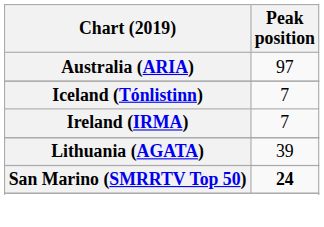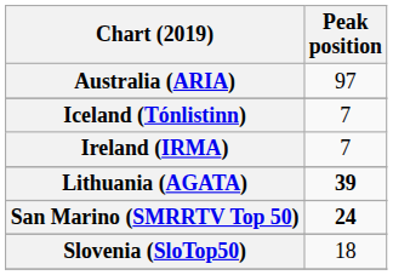Lithuania (AGATA) | Peak position: normal -> bold
+ row: Slovenia (SloTop50) | 18
